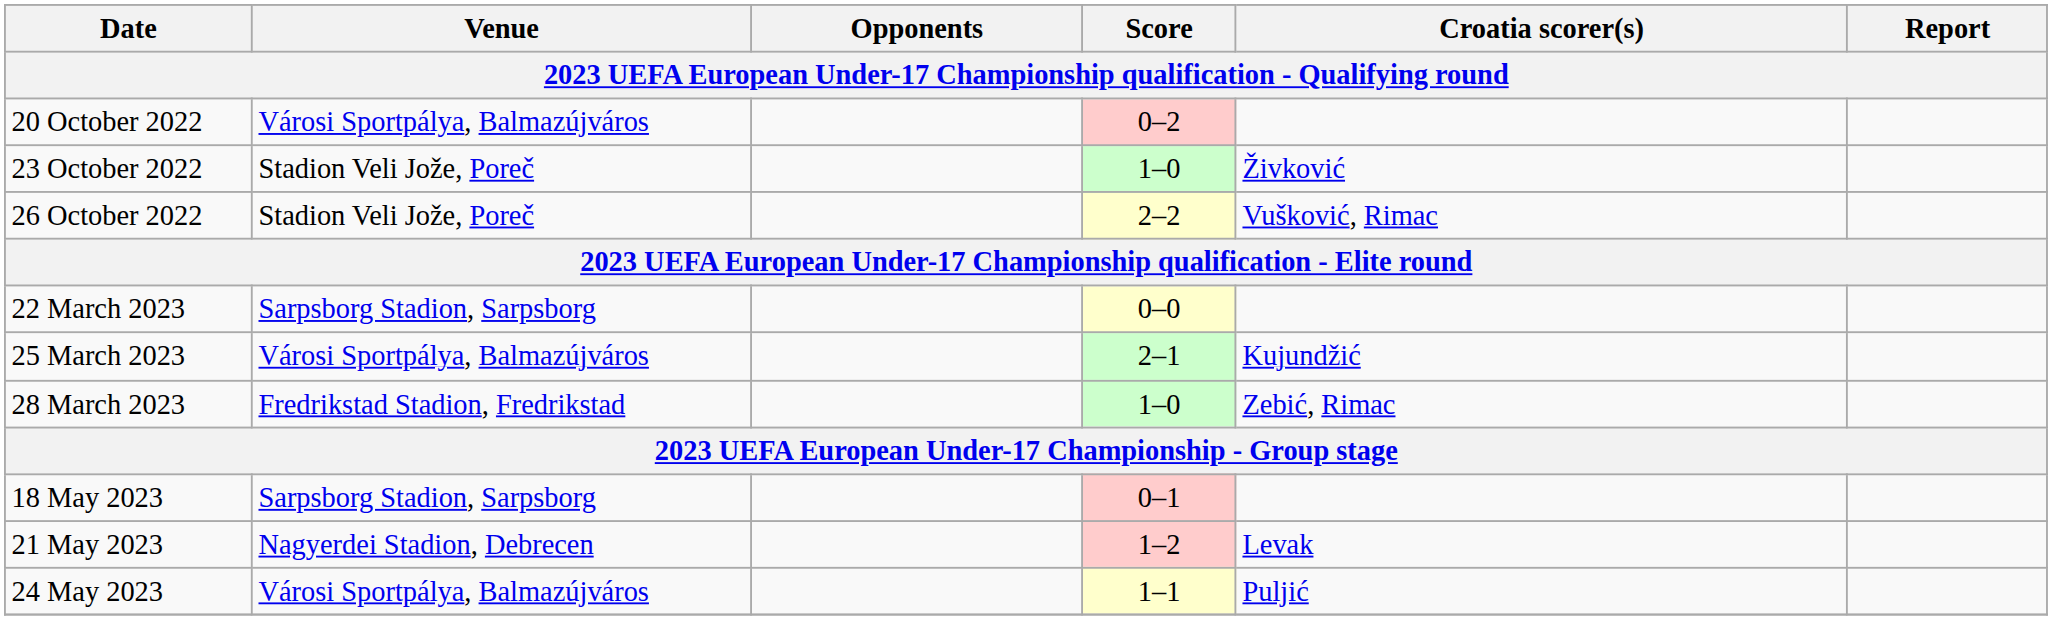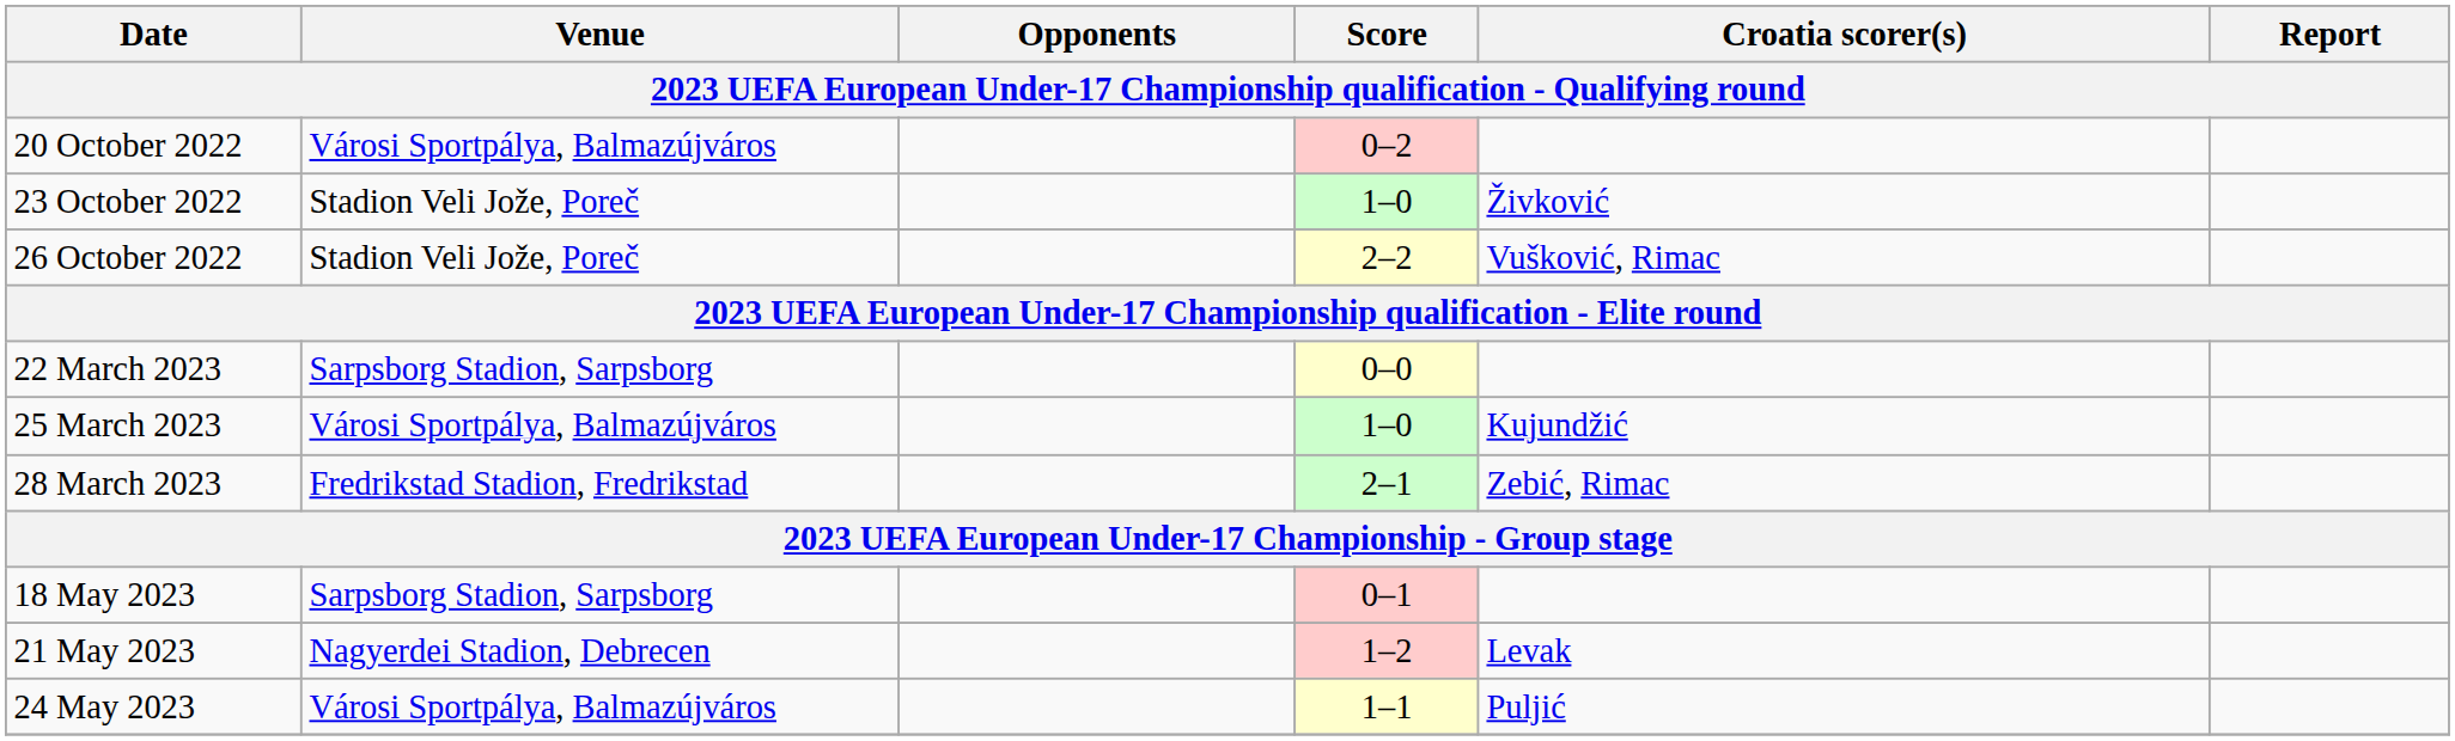25 March 2023 | Score: 2–1 -> 1–0
28 March 2023 | Score: 1–0 -> 2–1
